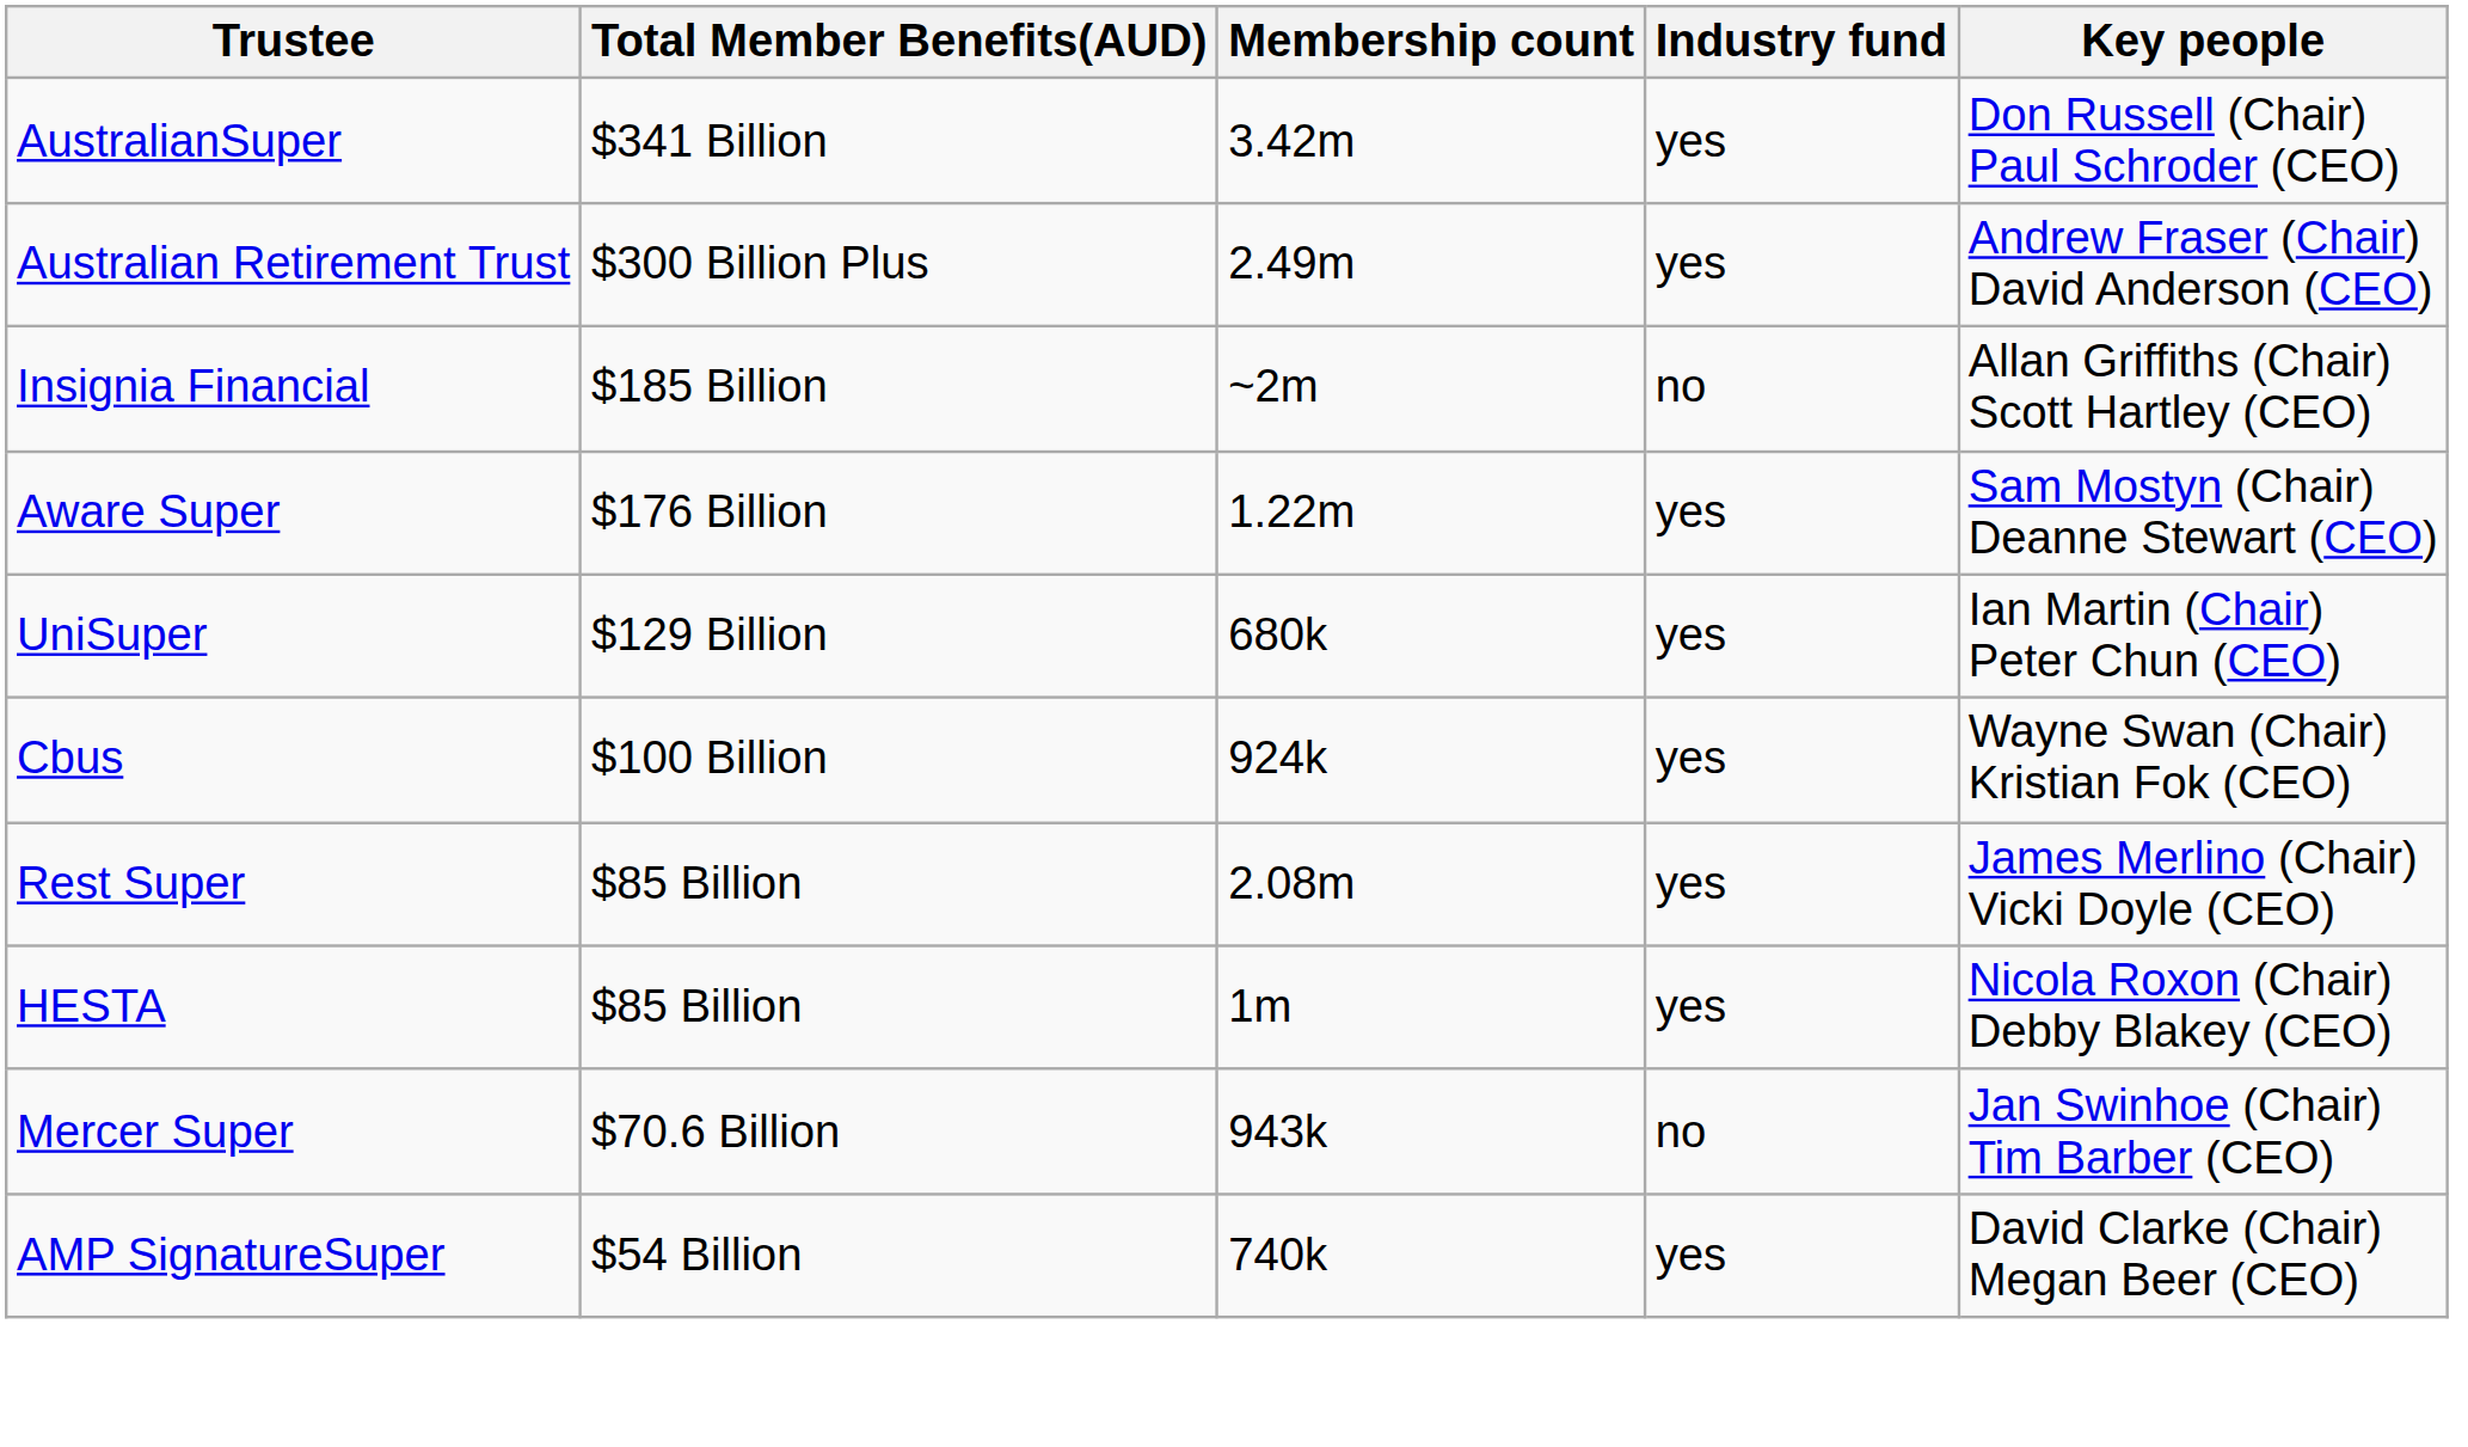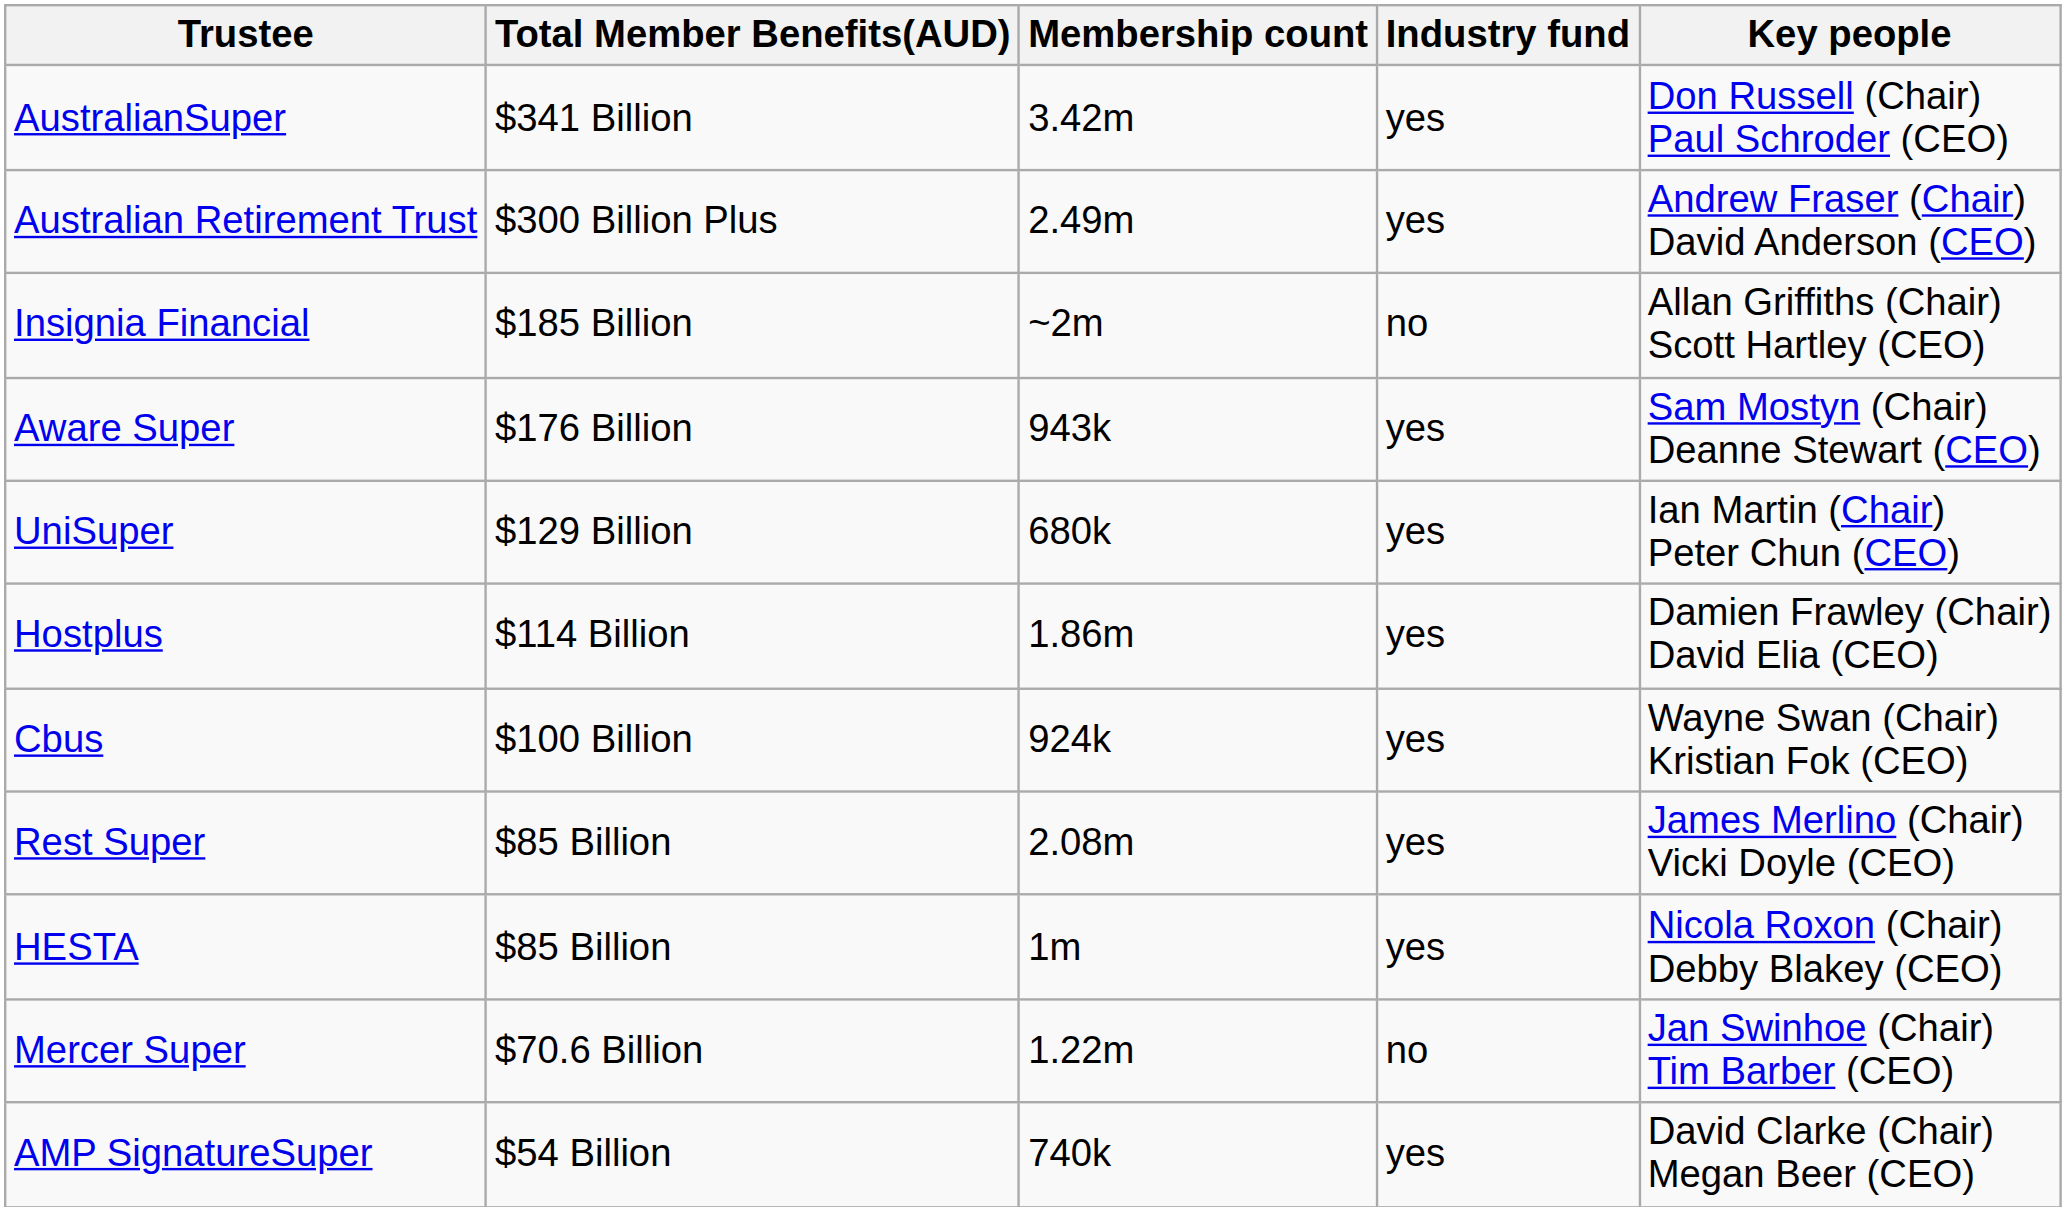Aware Super | Membership count: 1.22m -> 943k
+ row: Hostplus | $114 Billion | 1.86m | yes | Damien Frawley (Chair) David Elia (CEO)
Mercer Super | Membership count: 943k -> 1.22m
